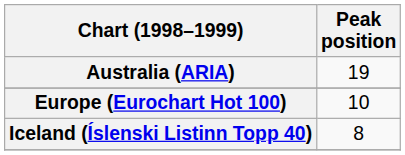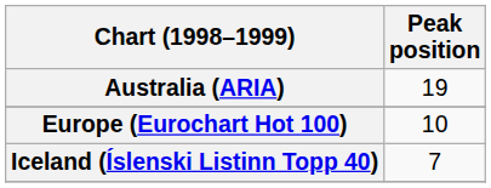Iceland (Íslenski Listinn Topp 40) | Peak position: 8 -> 7
